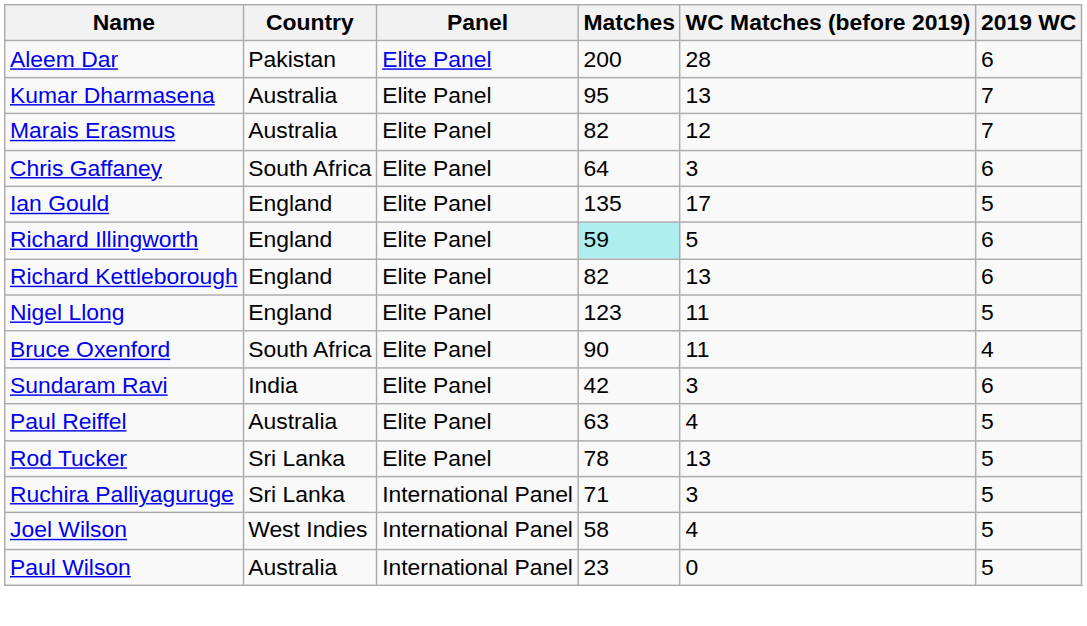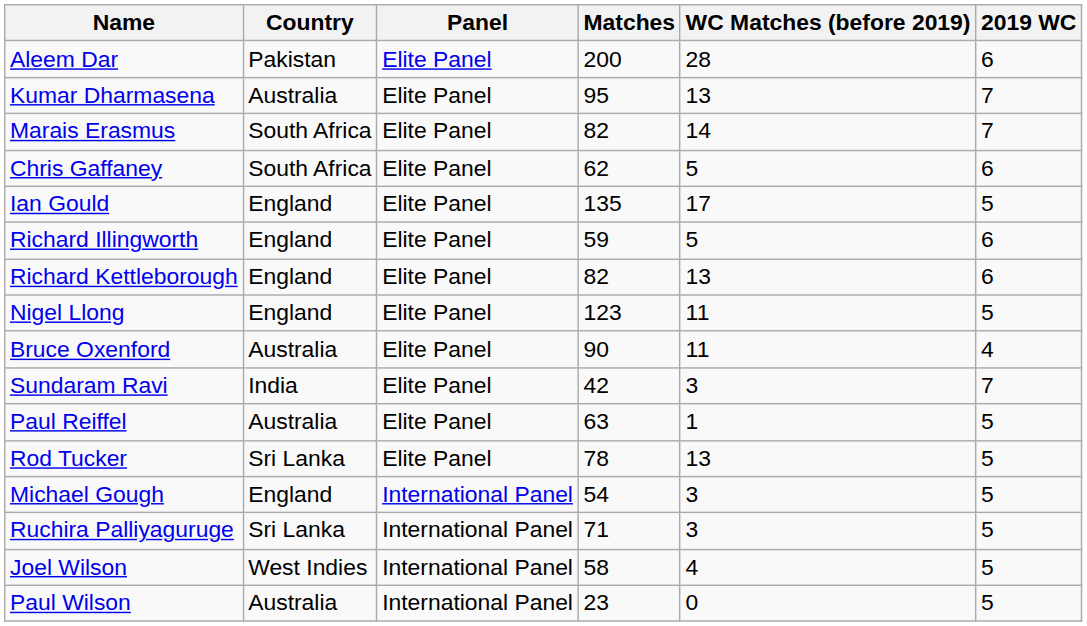Marais Erasmus | Country: Australia -> South Africa
Marais Erasmus | WC Matches (before 2019): 12 -> 14
Chris Gaffaney | Matches: 64 -> 62
Chris Gaffaney | WC Matches (before 2019): 3 -> 5
Richard Illingworth | Matches: paleturquoise background -> no background
Bruce Oxenford | Country: South Africa -> Australia
Sundaram Ravi | 2019 WC: 6 -> 7
Paul Reiffel | WC Matches (before 2019): 4 -> 1
+ row: Michael Gough | England | International Panel | 54 | 3 | 5
